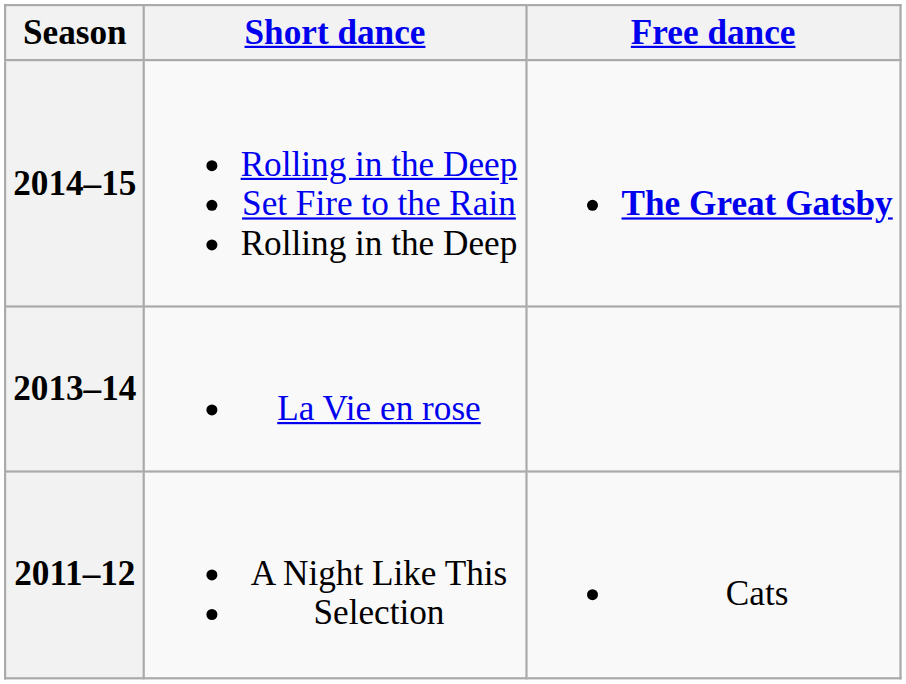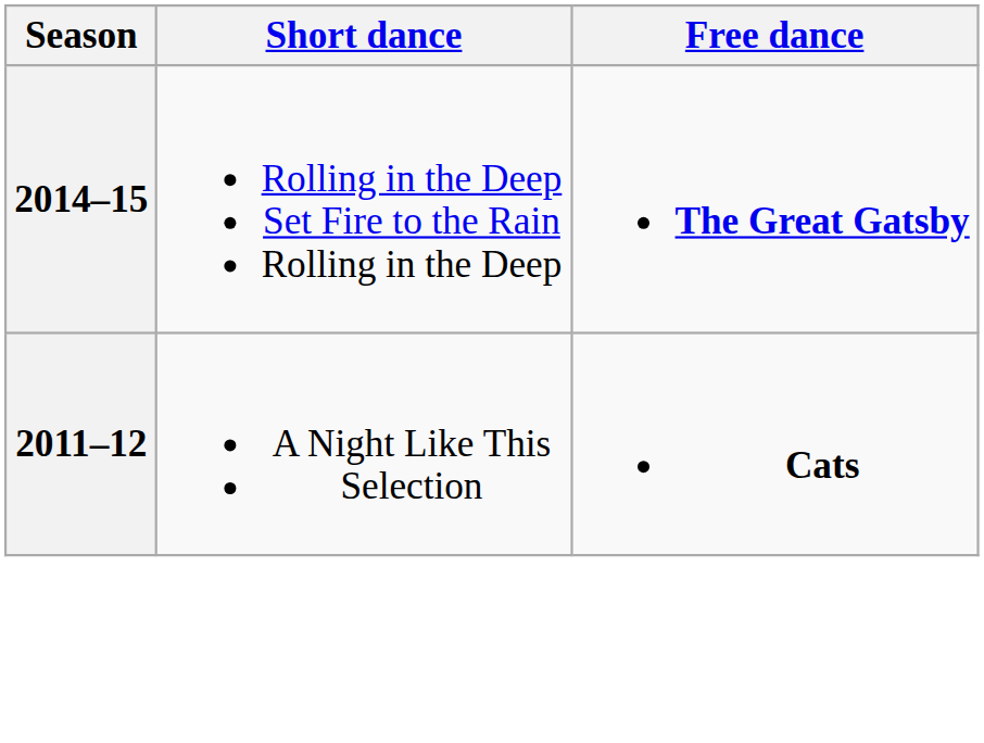- row: 2013–14 | La Vie en rose
2011–12 | Free dance: normal -> bold
